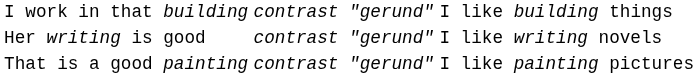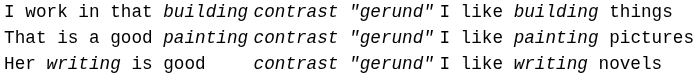rows swapped: That is a good painting <-> Her writing is good
